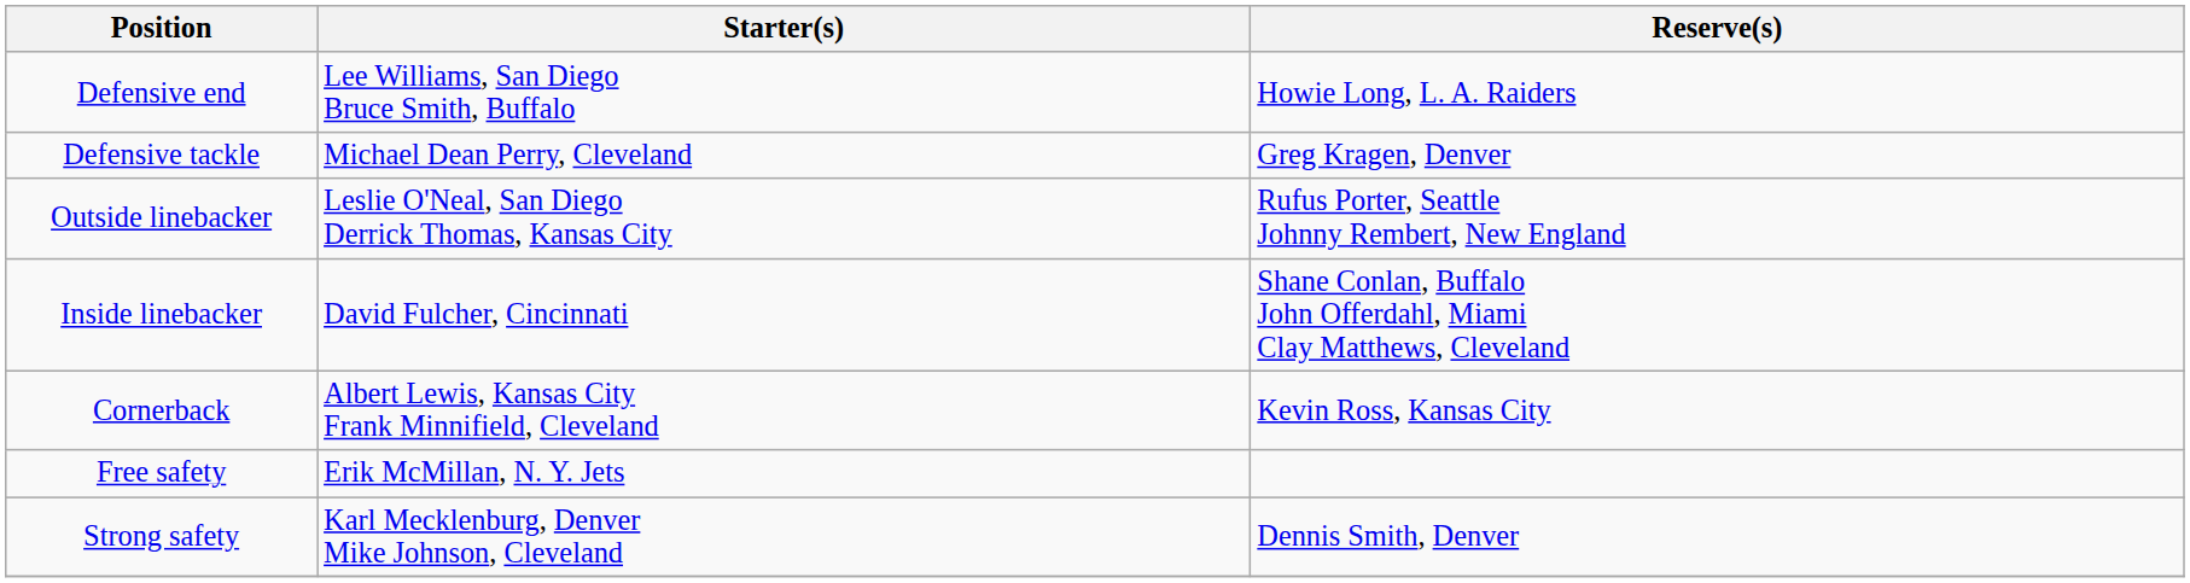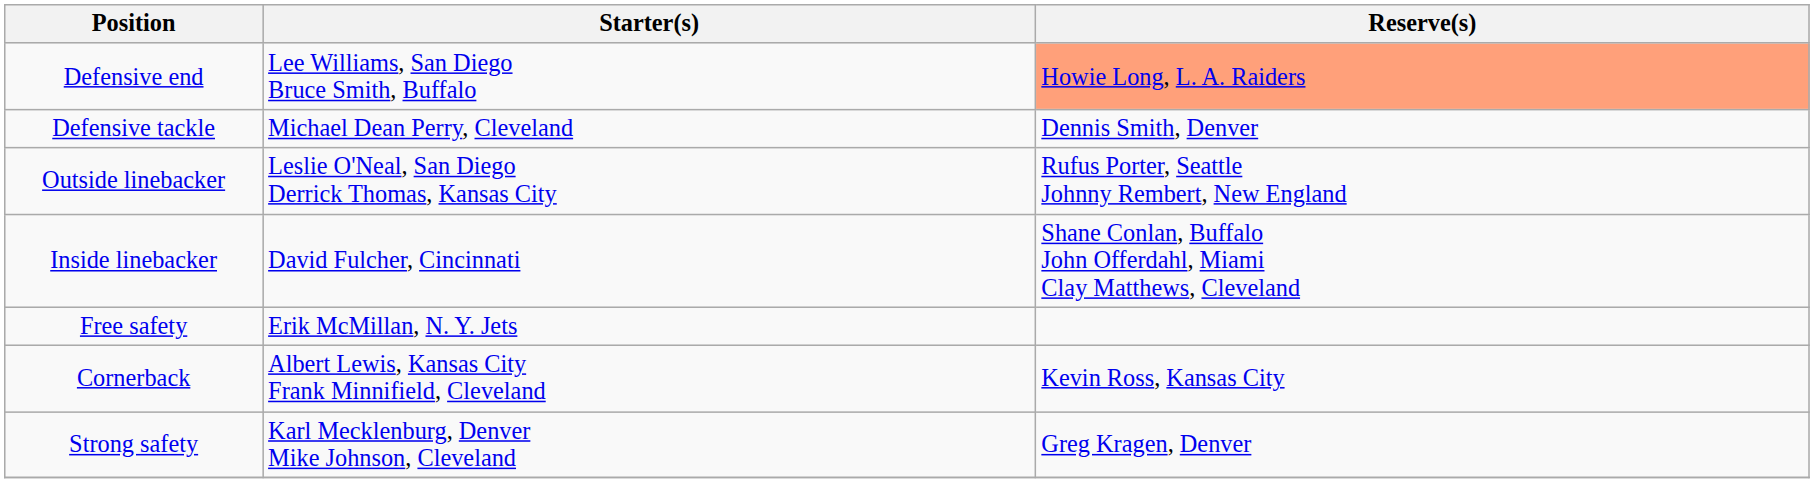Defensive end | Reserve(s): no background -> lightsalmon background
Defensive tackle | Reserve(s): Greg Kragen, Denver -> Dennis Smith, Denver
rows swapped: Cornerback <-> Free safety
Strong safety | Reserve(s): Dennis Smith, Denver -> Greg Kragen, Denver
